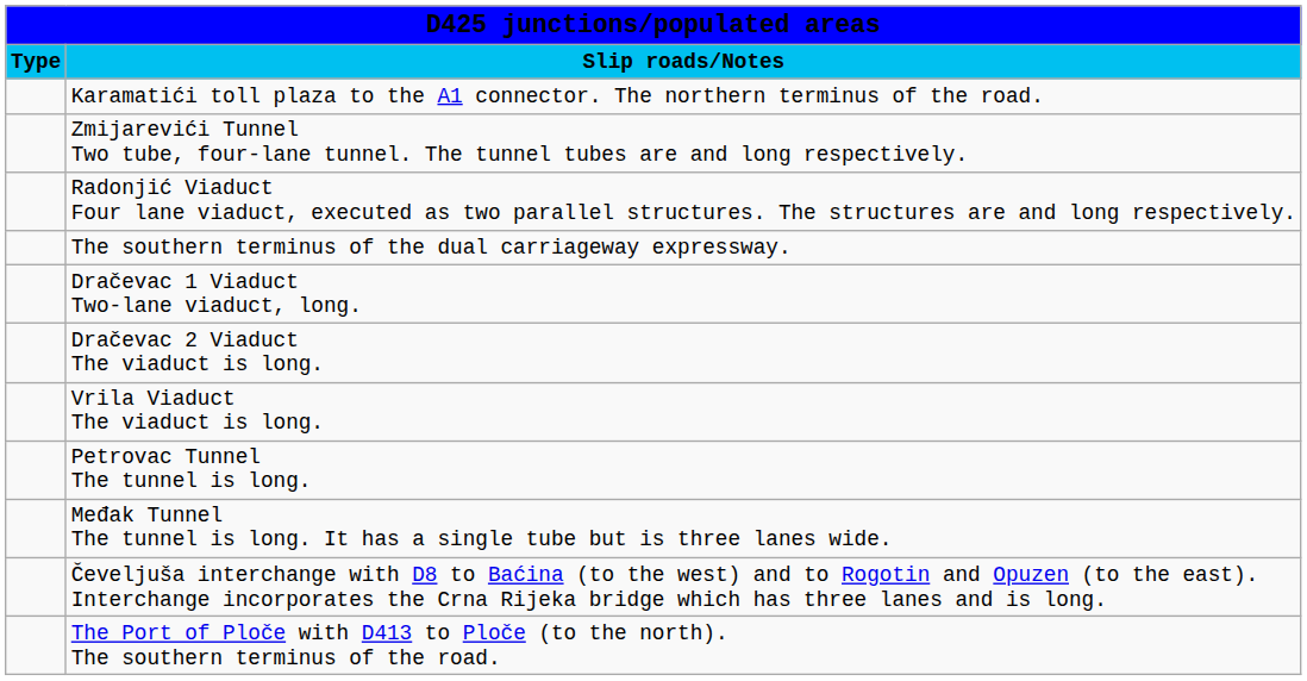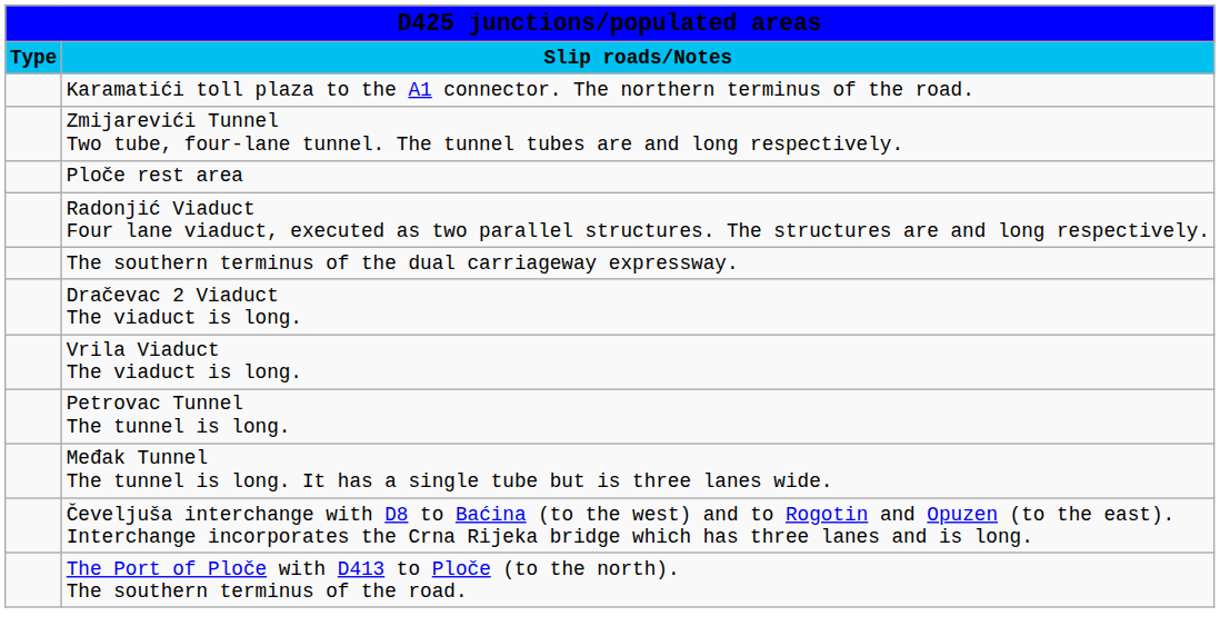+ row: Ploče rest area
- row: Dračevac 1 Viaduct Two-lane viaduct, long.
